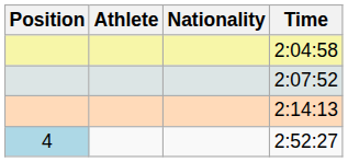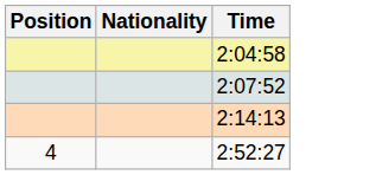- column: Athlete
2:52:27 | Position: lightblue background -> no background
